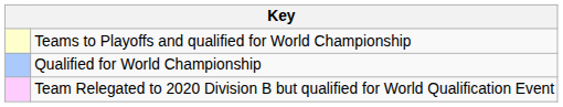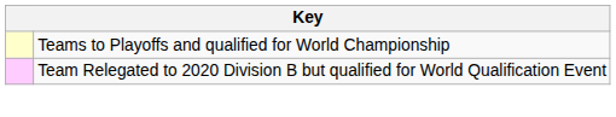- row: Qualified for World Championship
